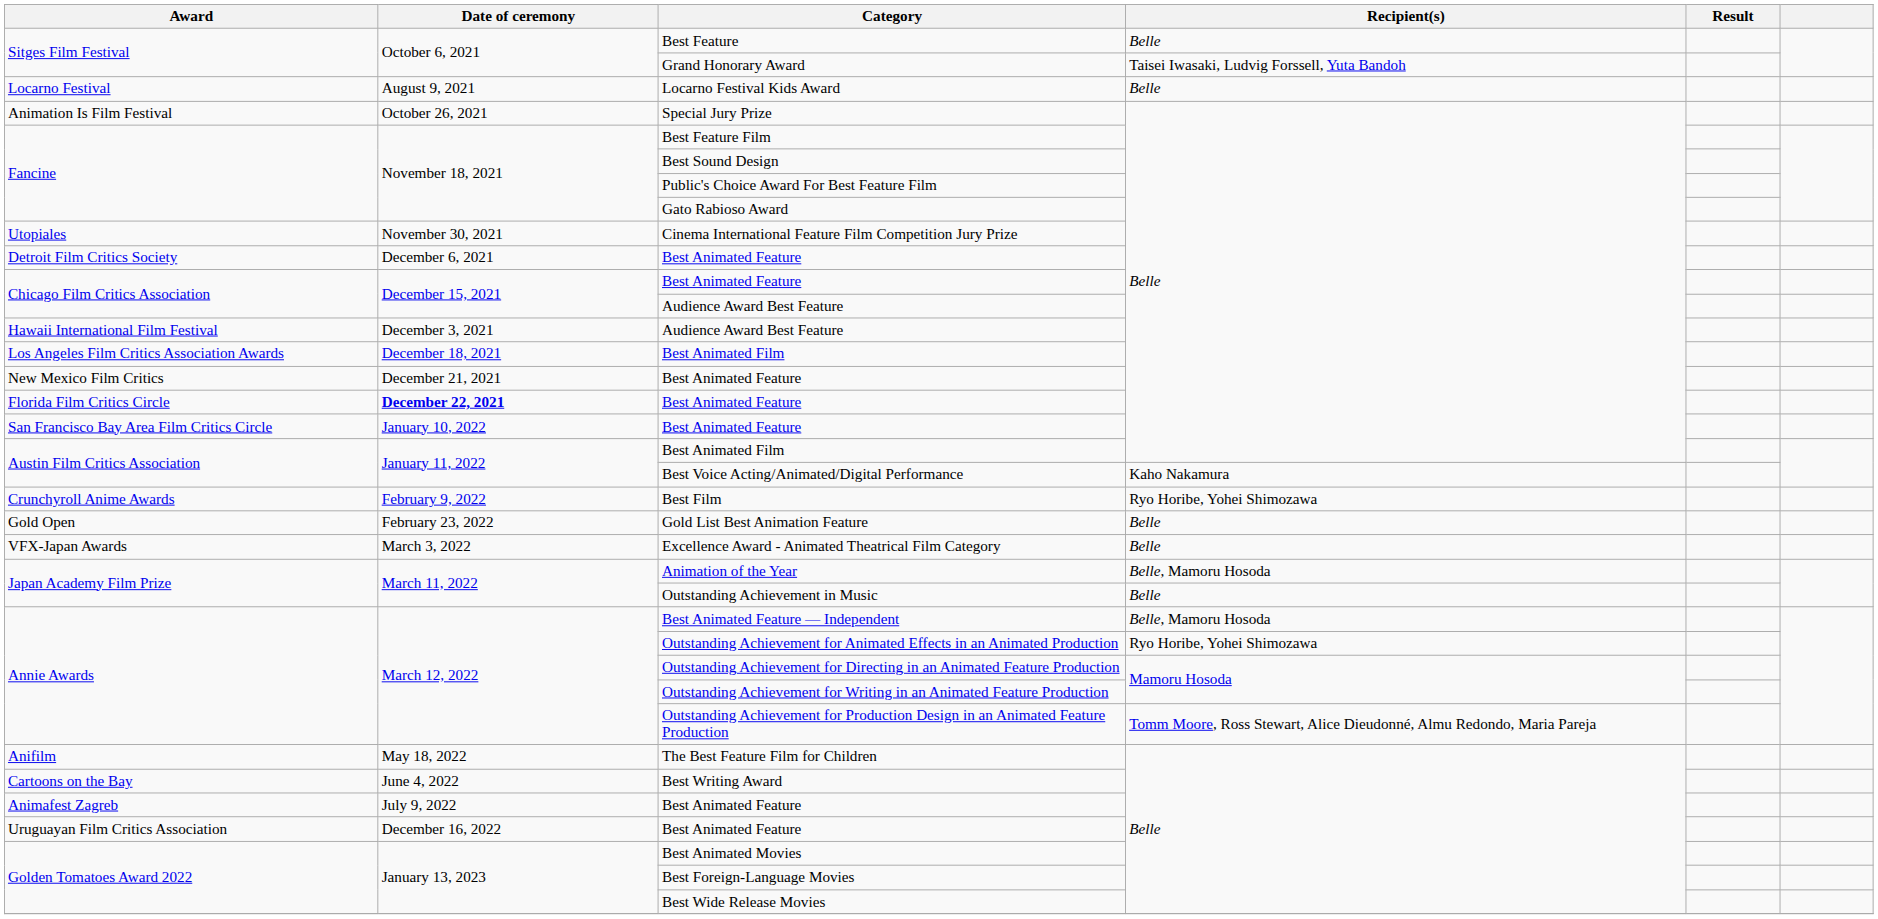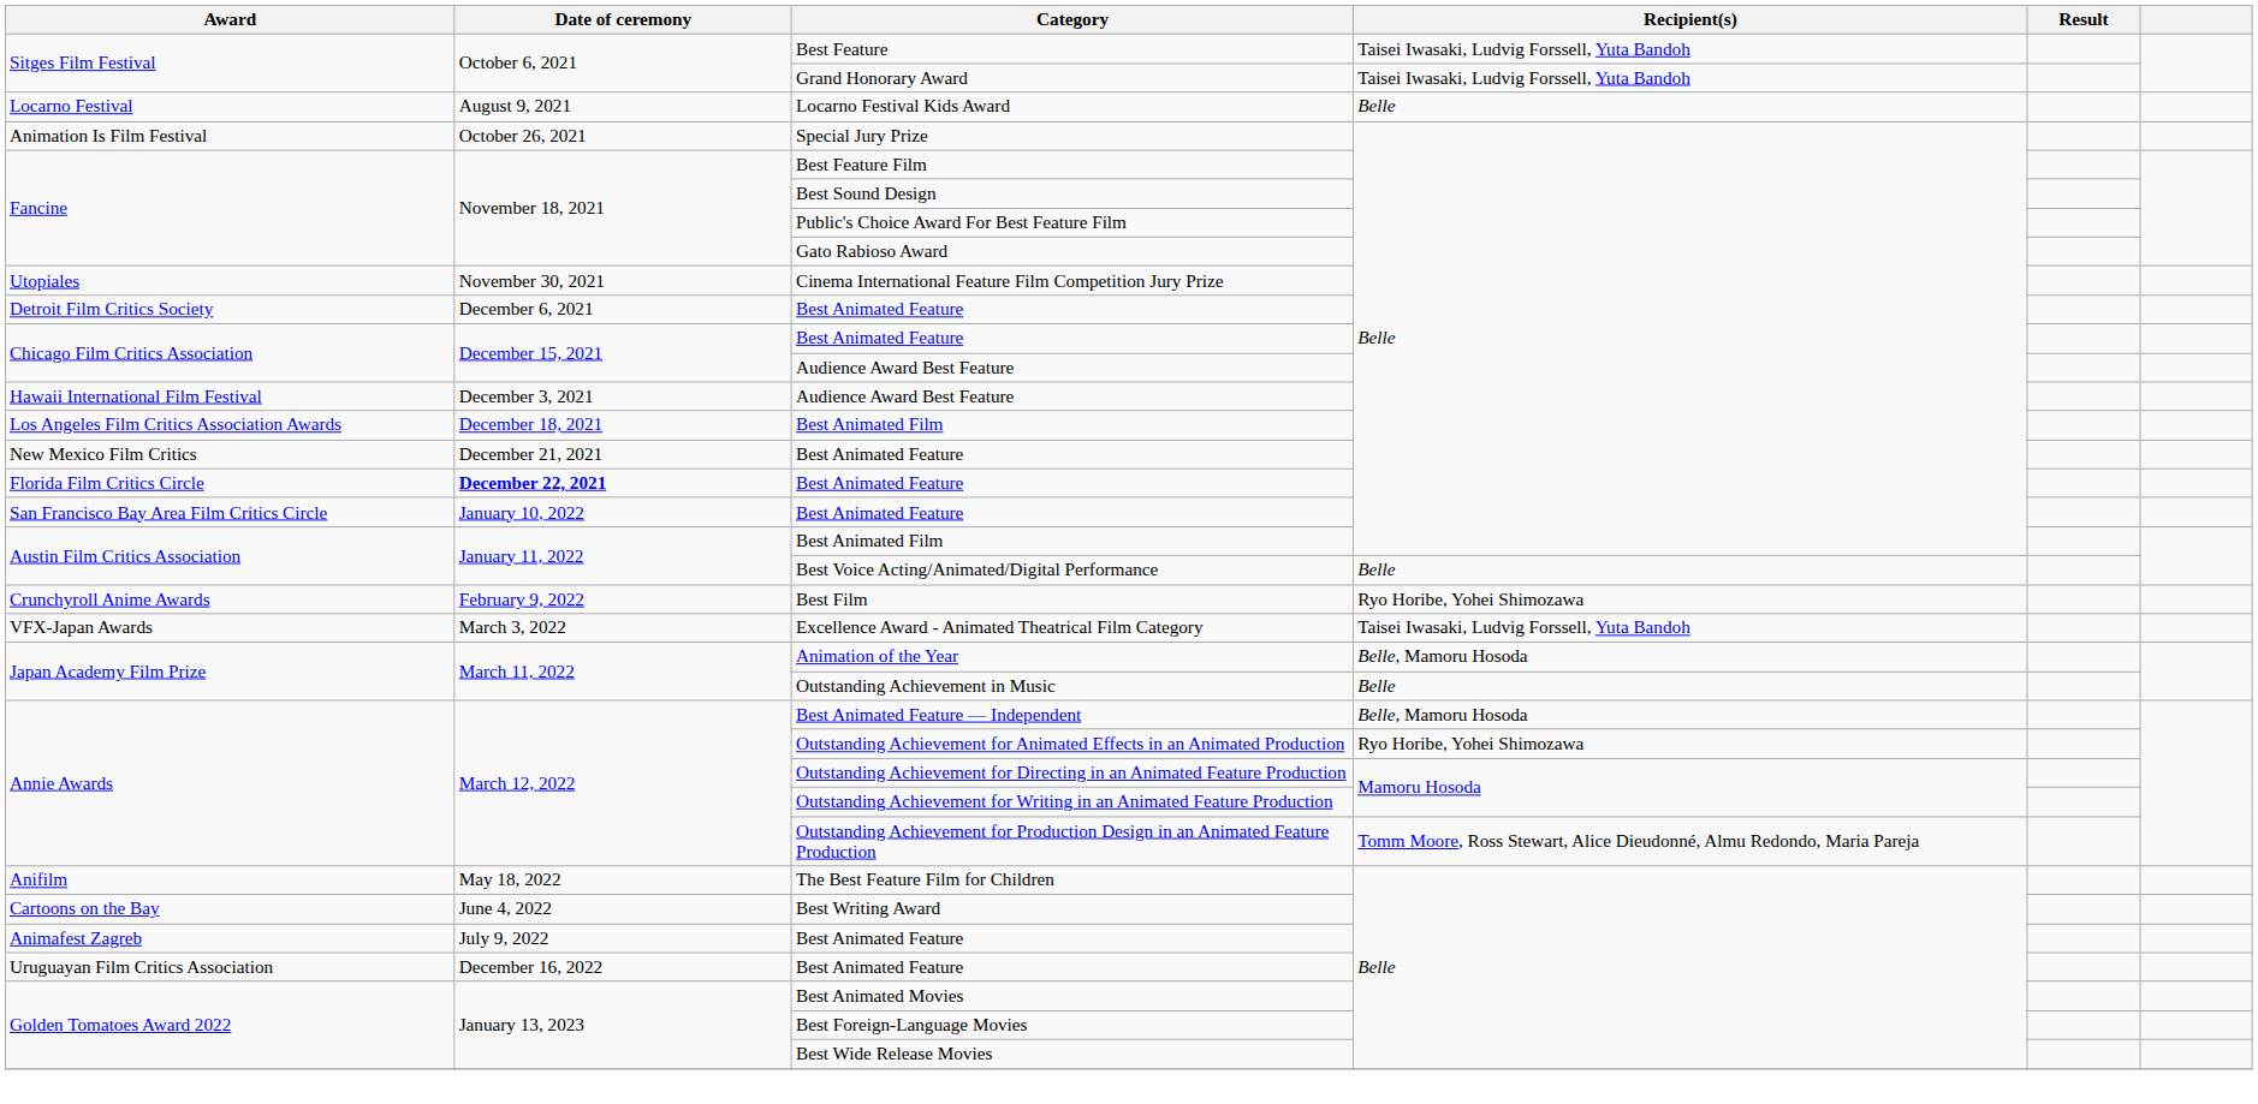Best Feature | Recipient(s): Belle -> Taisei Iwasaki, Ludvig Forssell, Yuta Bandoh
Best Voice Acting/Animated/Digital Performance | Recipient(s): Kaho Nakamura -> Belle
- row: Gold Open | February 23, 2022 | Gold List Best Animation Feature | Belle
Excellence Award - Animated Theatrical Film Category | Recipient(s): Belle -> Taisei Iwasaki, Ludvig Forssell, Yuta Bandoh
